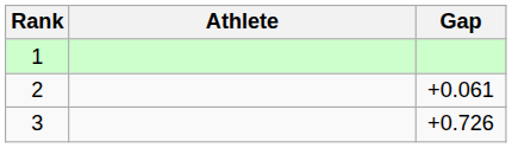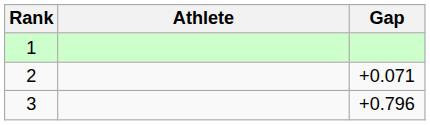2 | Gap: +0.061 -> +0.071
3 | Gap: +0.726 -> +0.796
